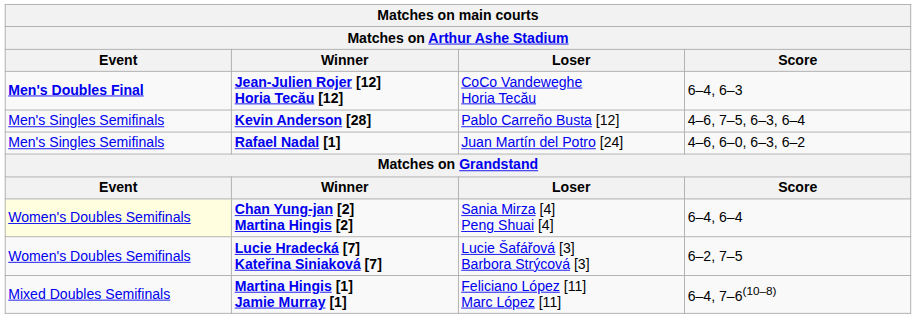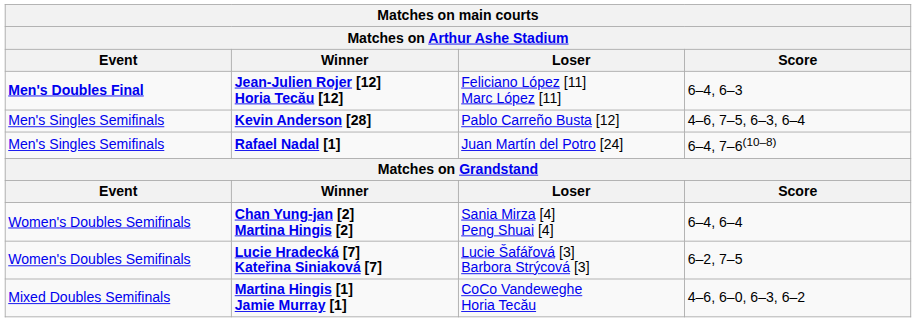Jean-Julien Rojer [12] Horia Tecău [12] | Matches on main courts / Loser: CoCo Vandeweghe Horia Tecău -> Feliciano López [11] Marc López [11]
Rafael Nadal [1] | Matches on main courts / Score: 4–6, 6–0, 6–3, 6–2 -> 6–4, 7–6(10–8)
Chan Yung-jan [2] Martina Hingis [2] | Matches on main courts / Event: lightyellow background -> no background
Martina Hingis [1] Jamie Murray [1] | Matches on main courts / Loser: Feliciano López [11] Marc López [11] -> CoCo Vandeweghe Horia Tecău
Martina Hingis [1] Jamie Murray [1] | Matches on main courts / Score: 6–4, 7–6(10–8) -> 4–6, 6–0, 6–3, 6–2
